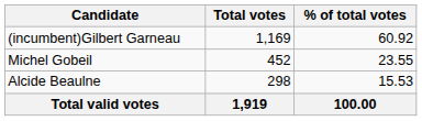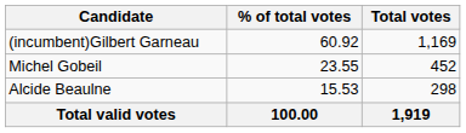columns swapped: Total votes <-> % of total votes
